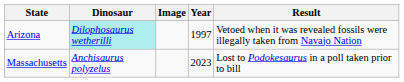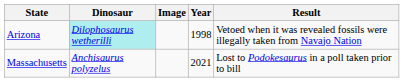Arizona | Year: 1997 -> 1998
Massachusetts | Year: 2023 -> 2021
